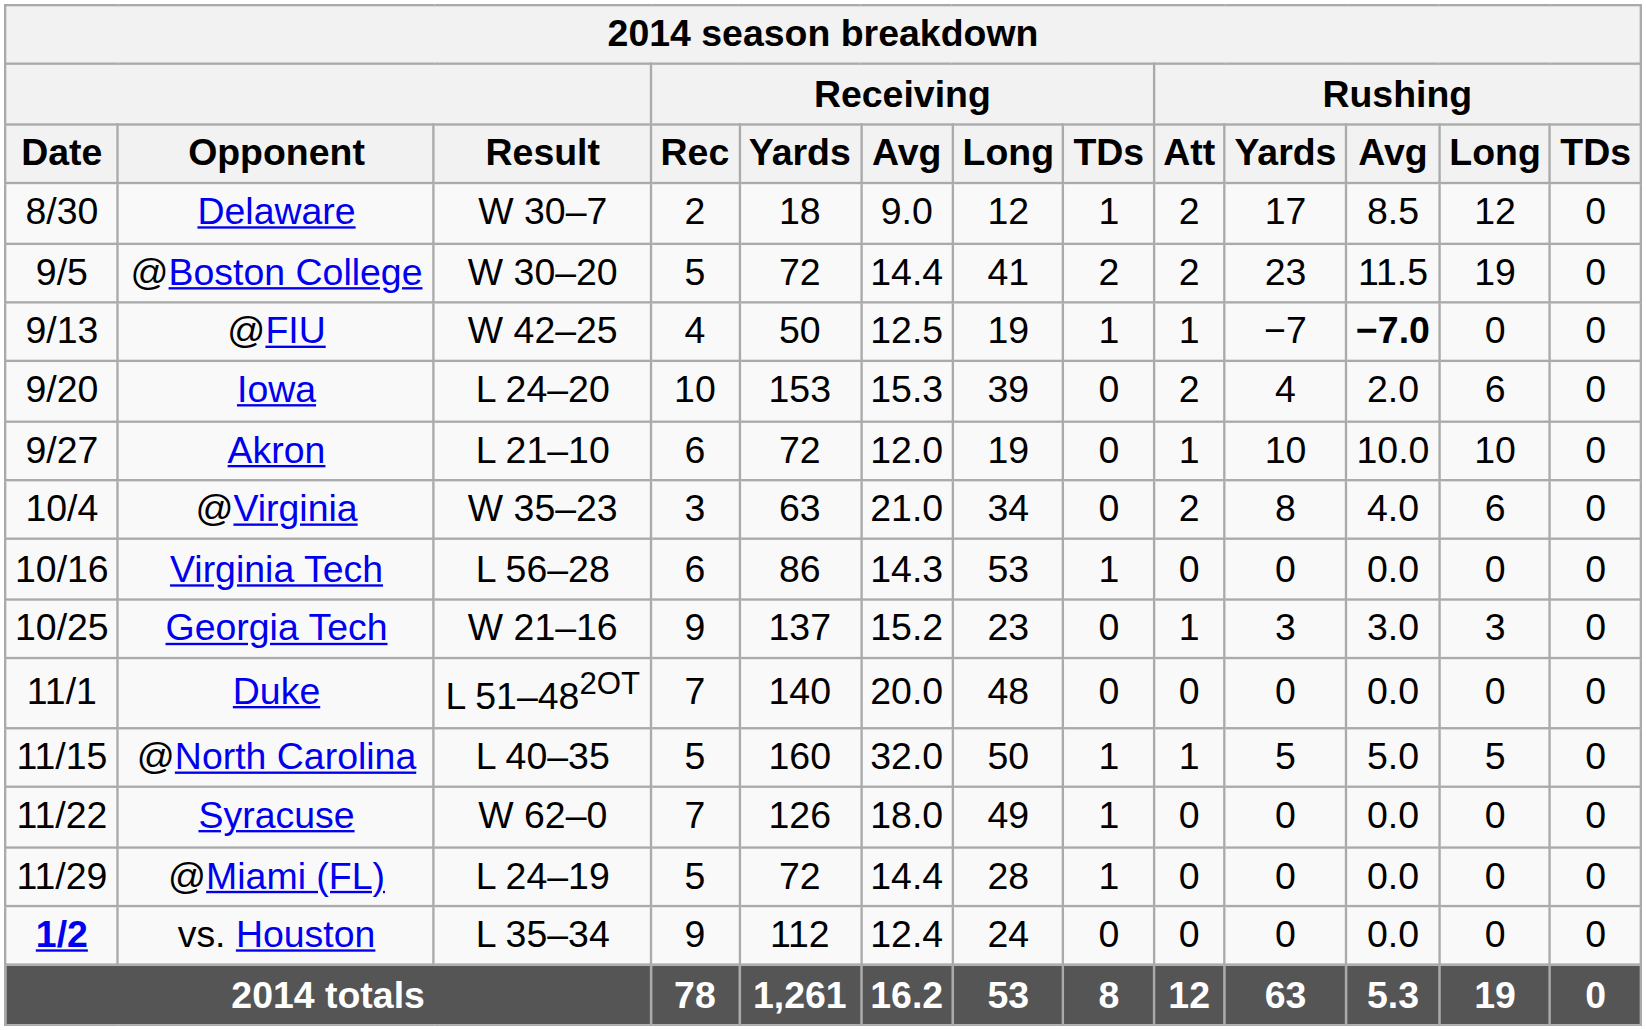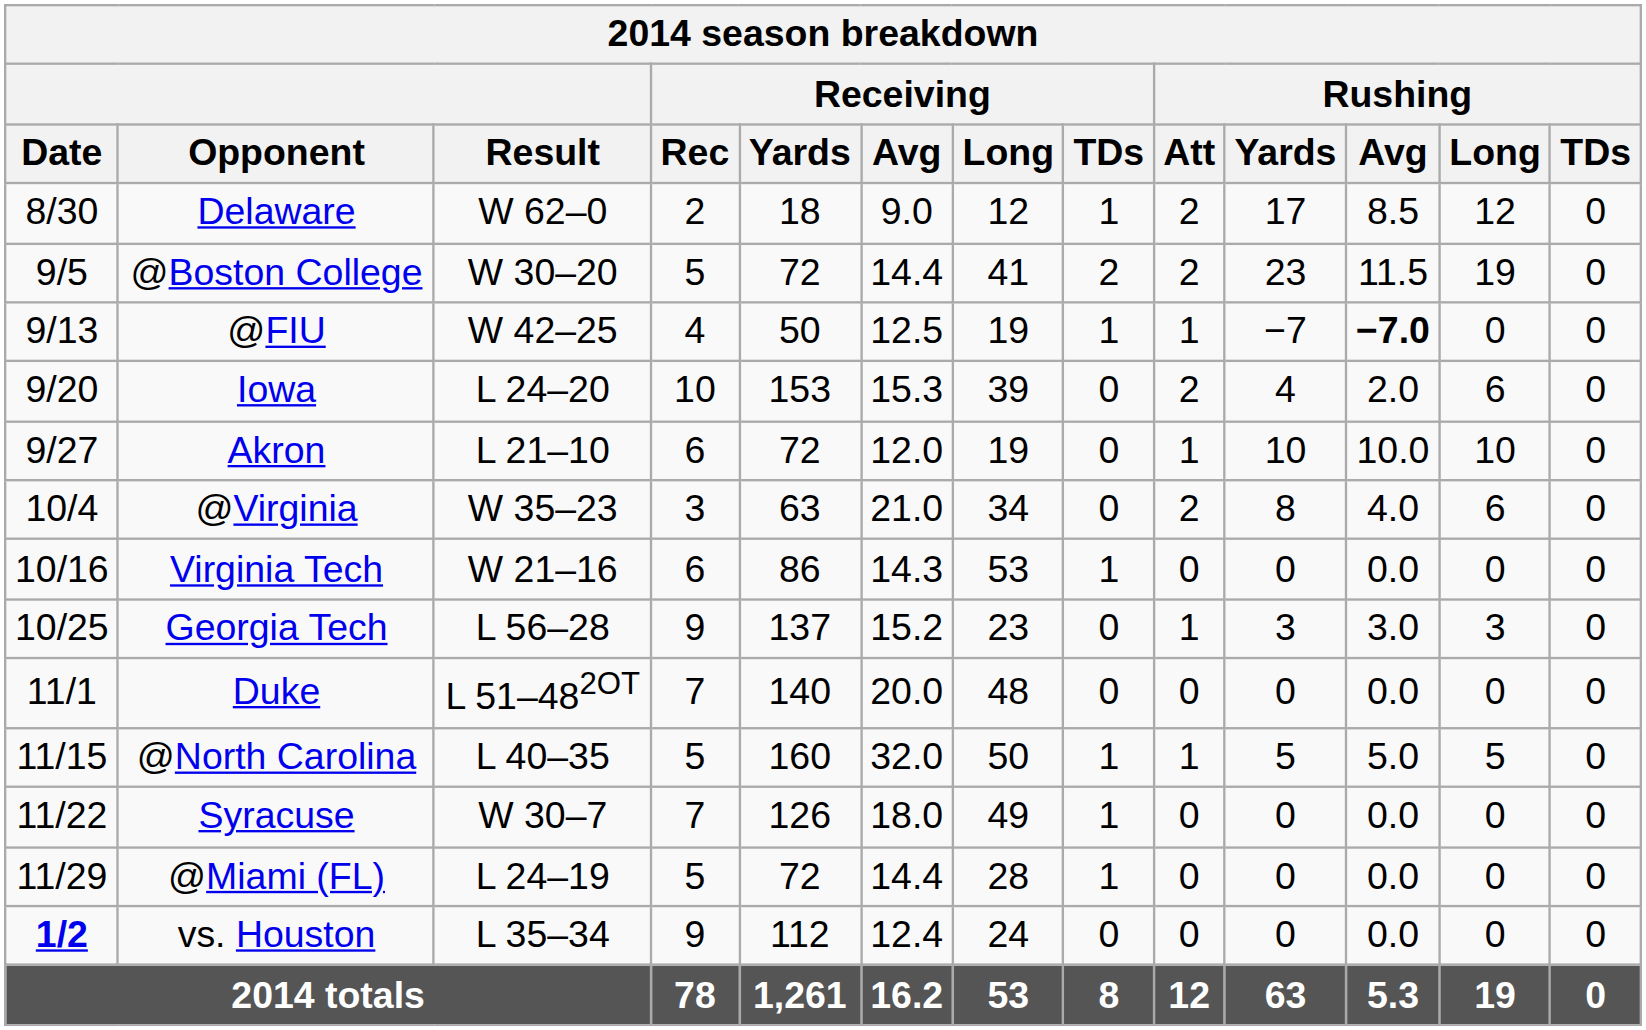Delaware | Result: W 30–7 -> W 62–0
Virginia Tech | Result: L 56–28 -> W 21–16
Georgia Tech | Result: W 21–16 -> L 56–28
Syracuse | Result: W 62–0 -> W 30–7
